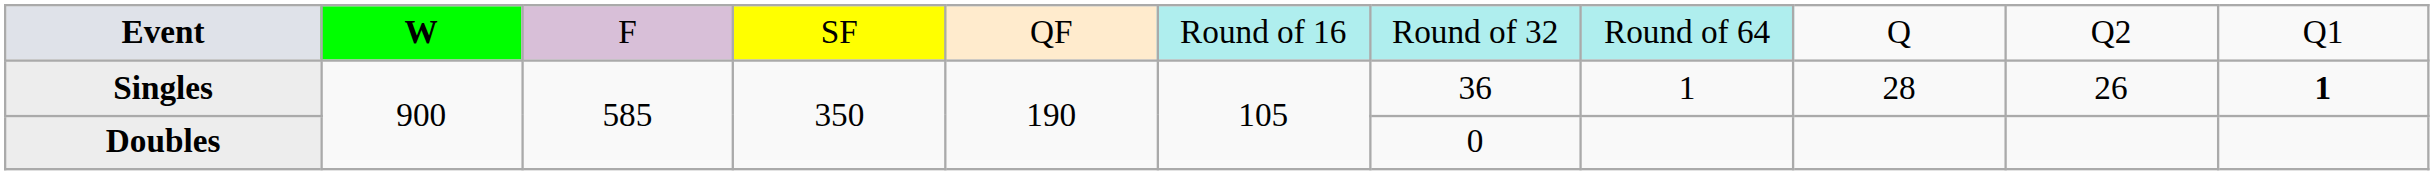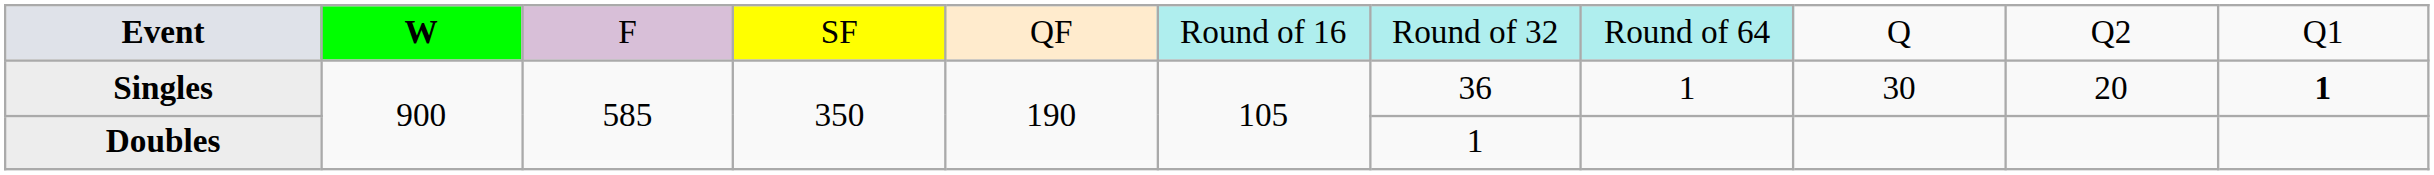Singles | column 9: 28 -> 30
Singles | column 10: 26 -> 20
Doubles | column 7: 0 -> 1
